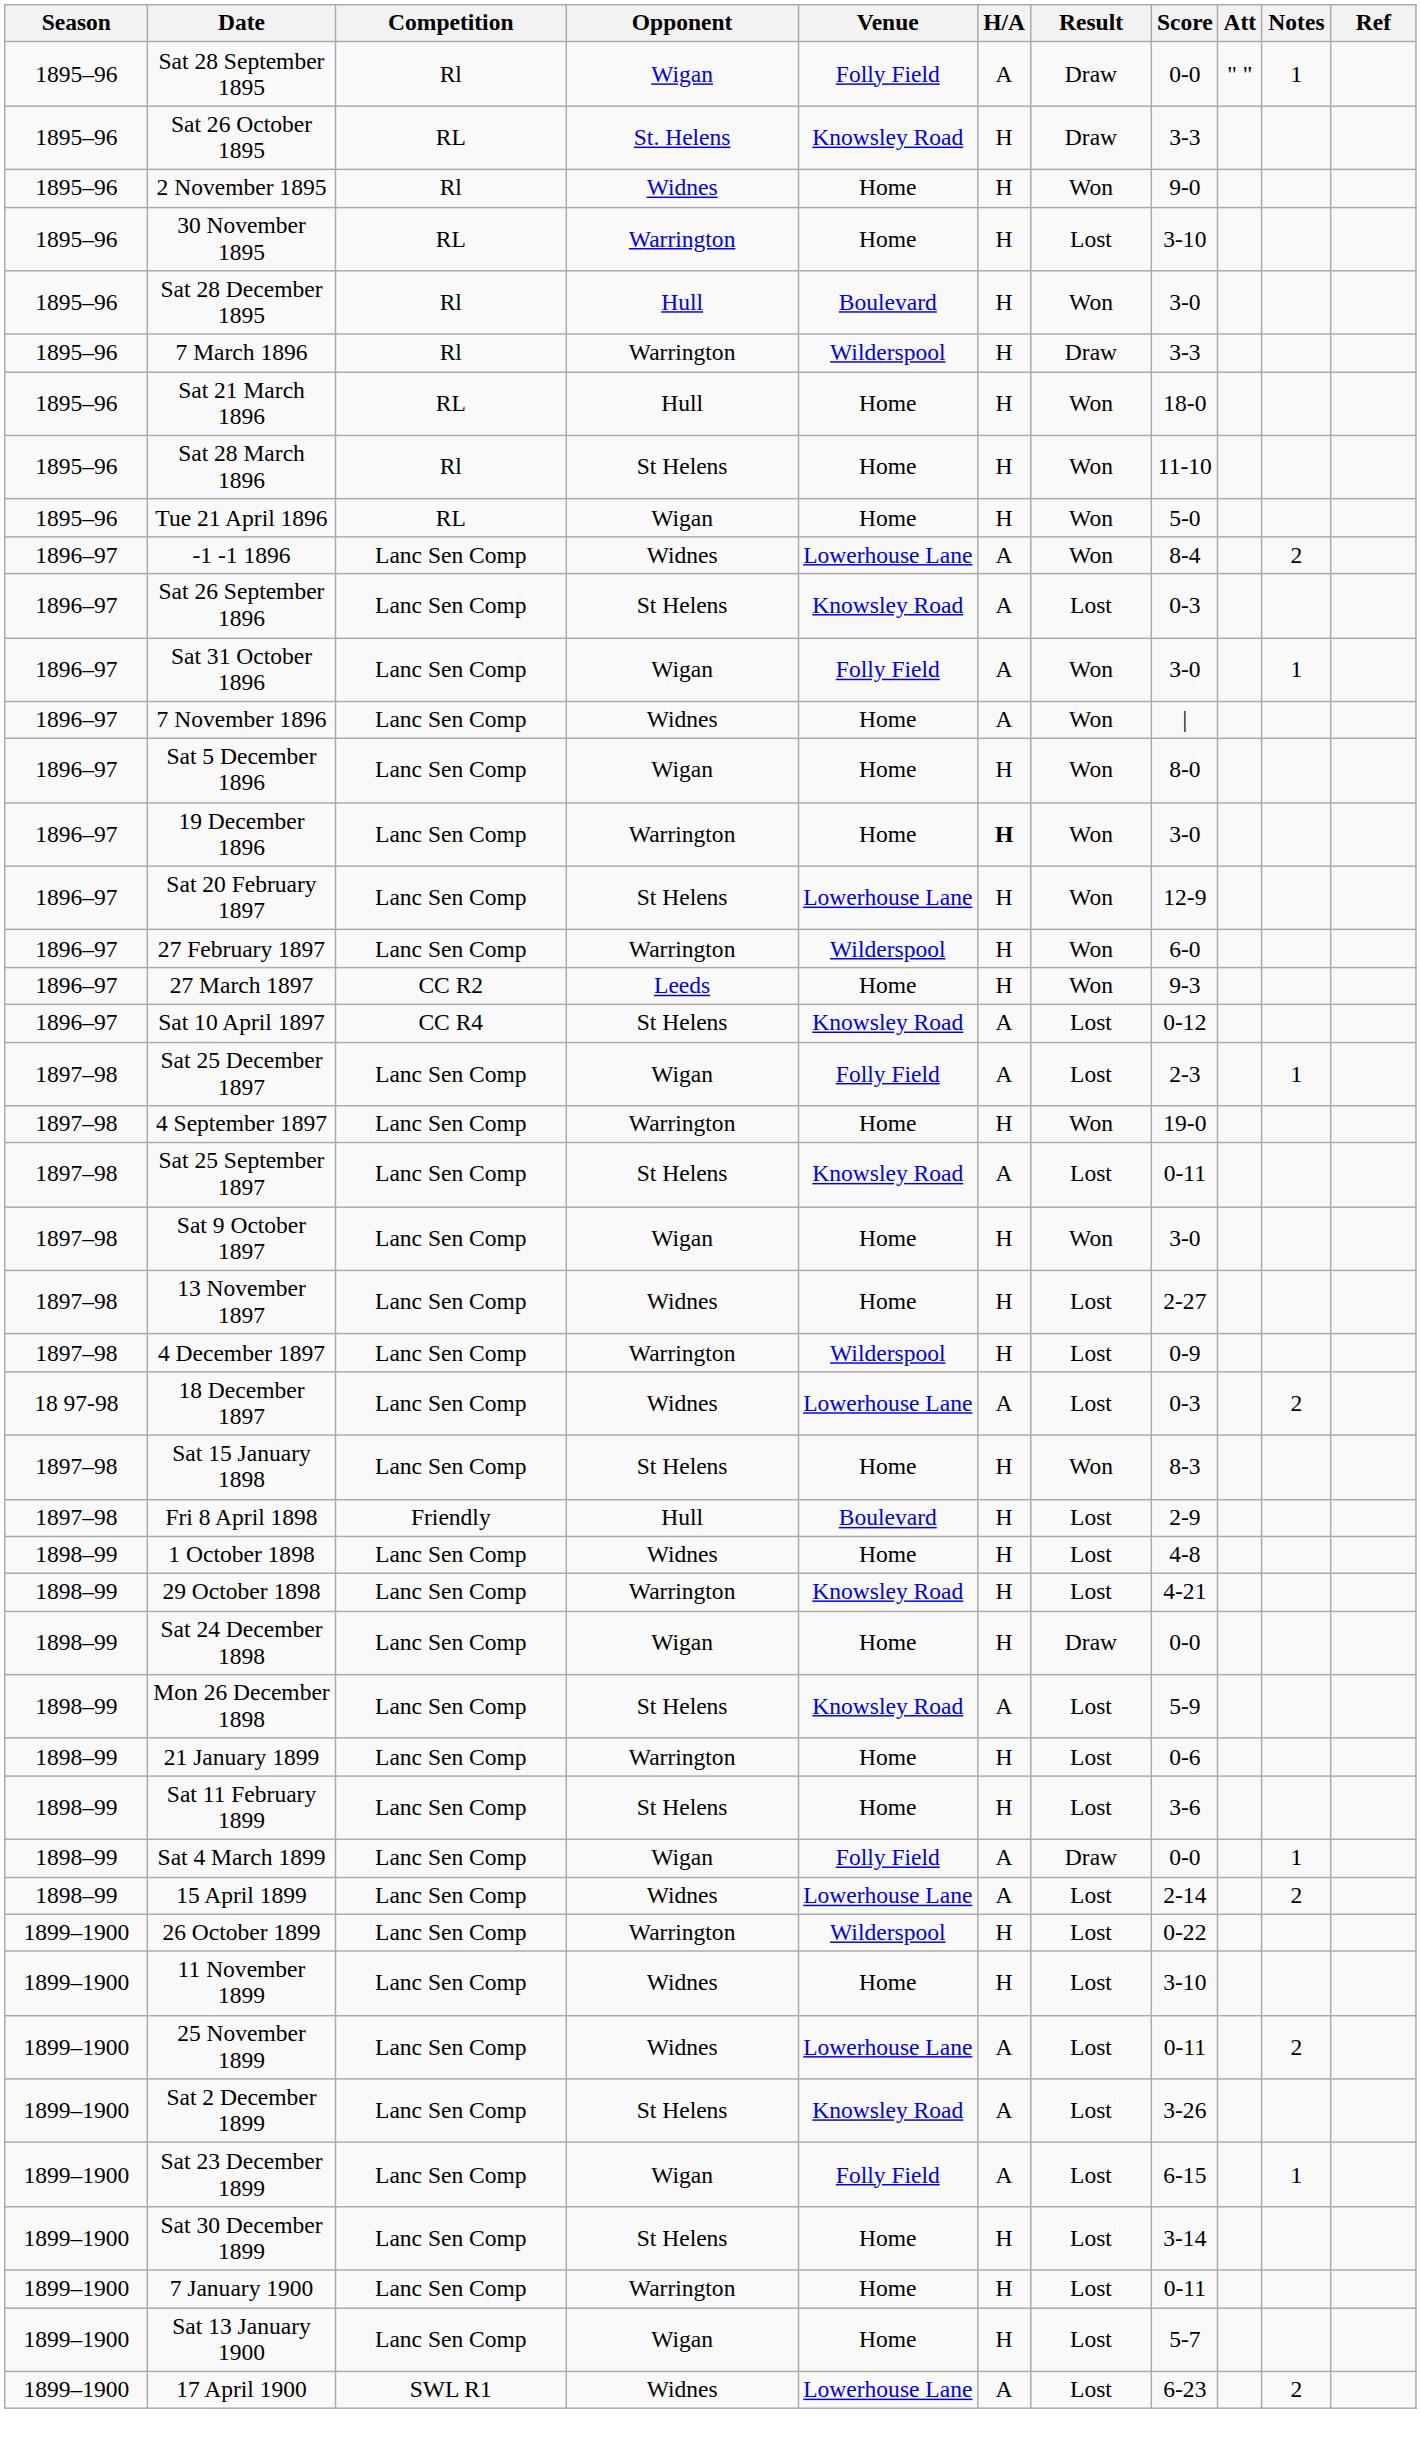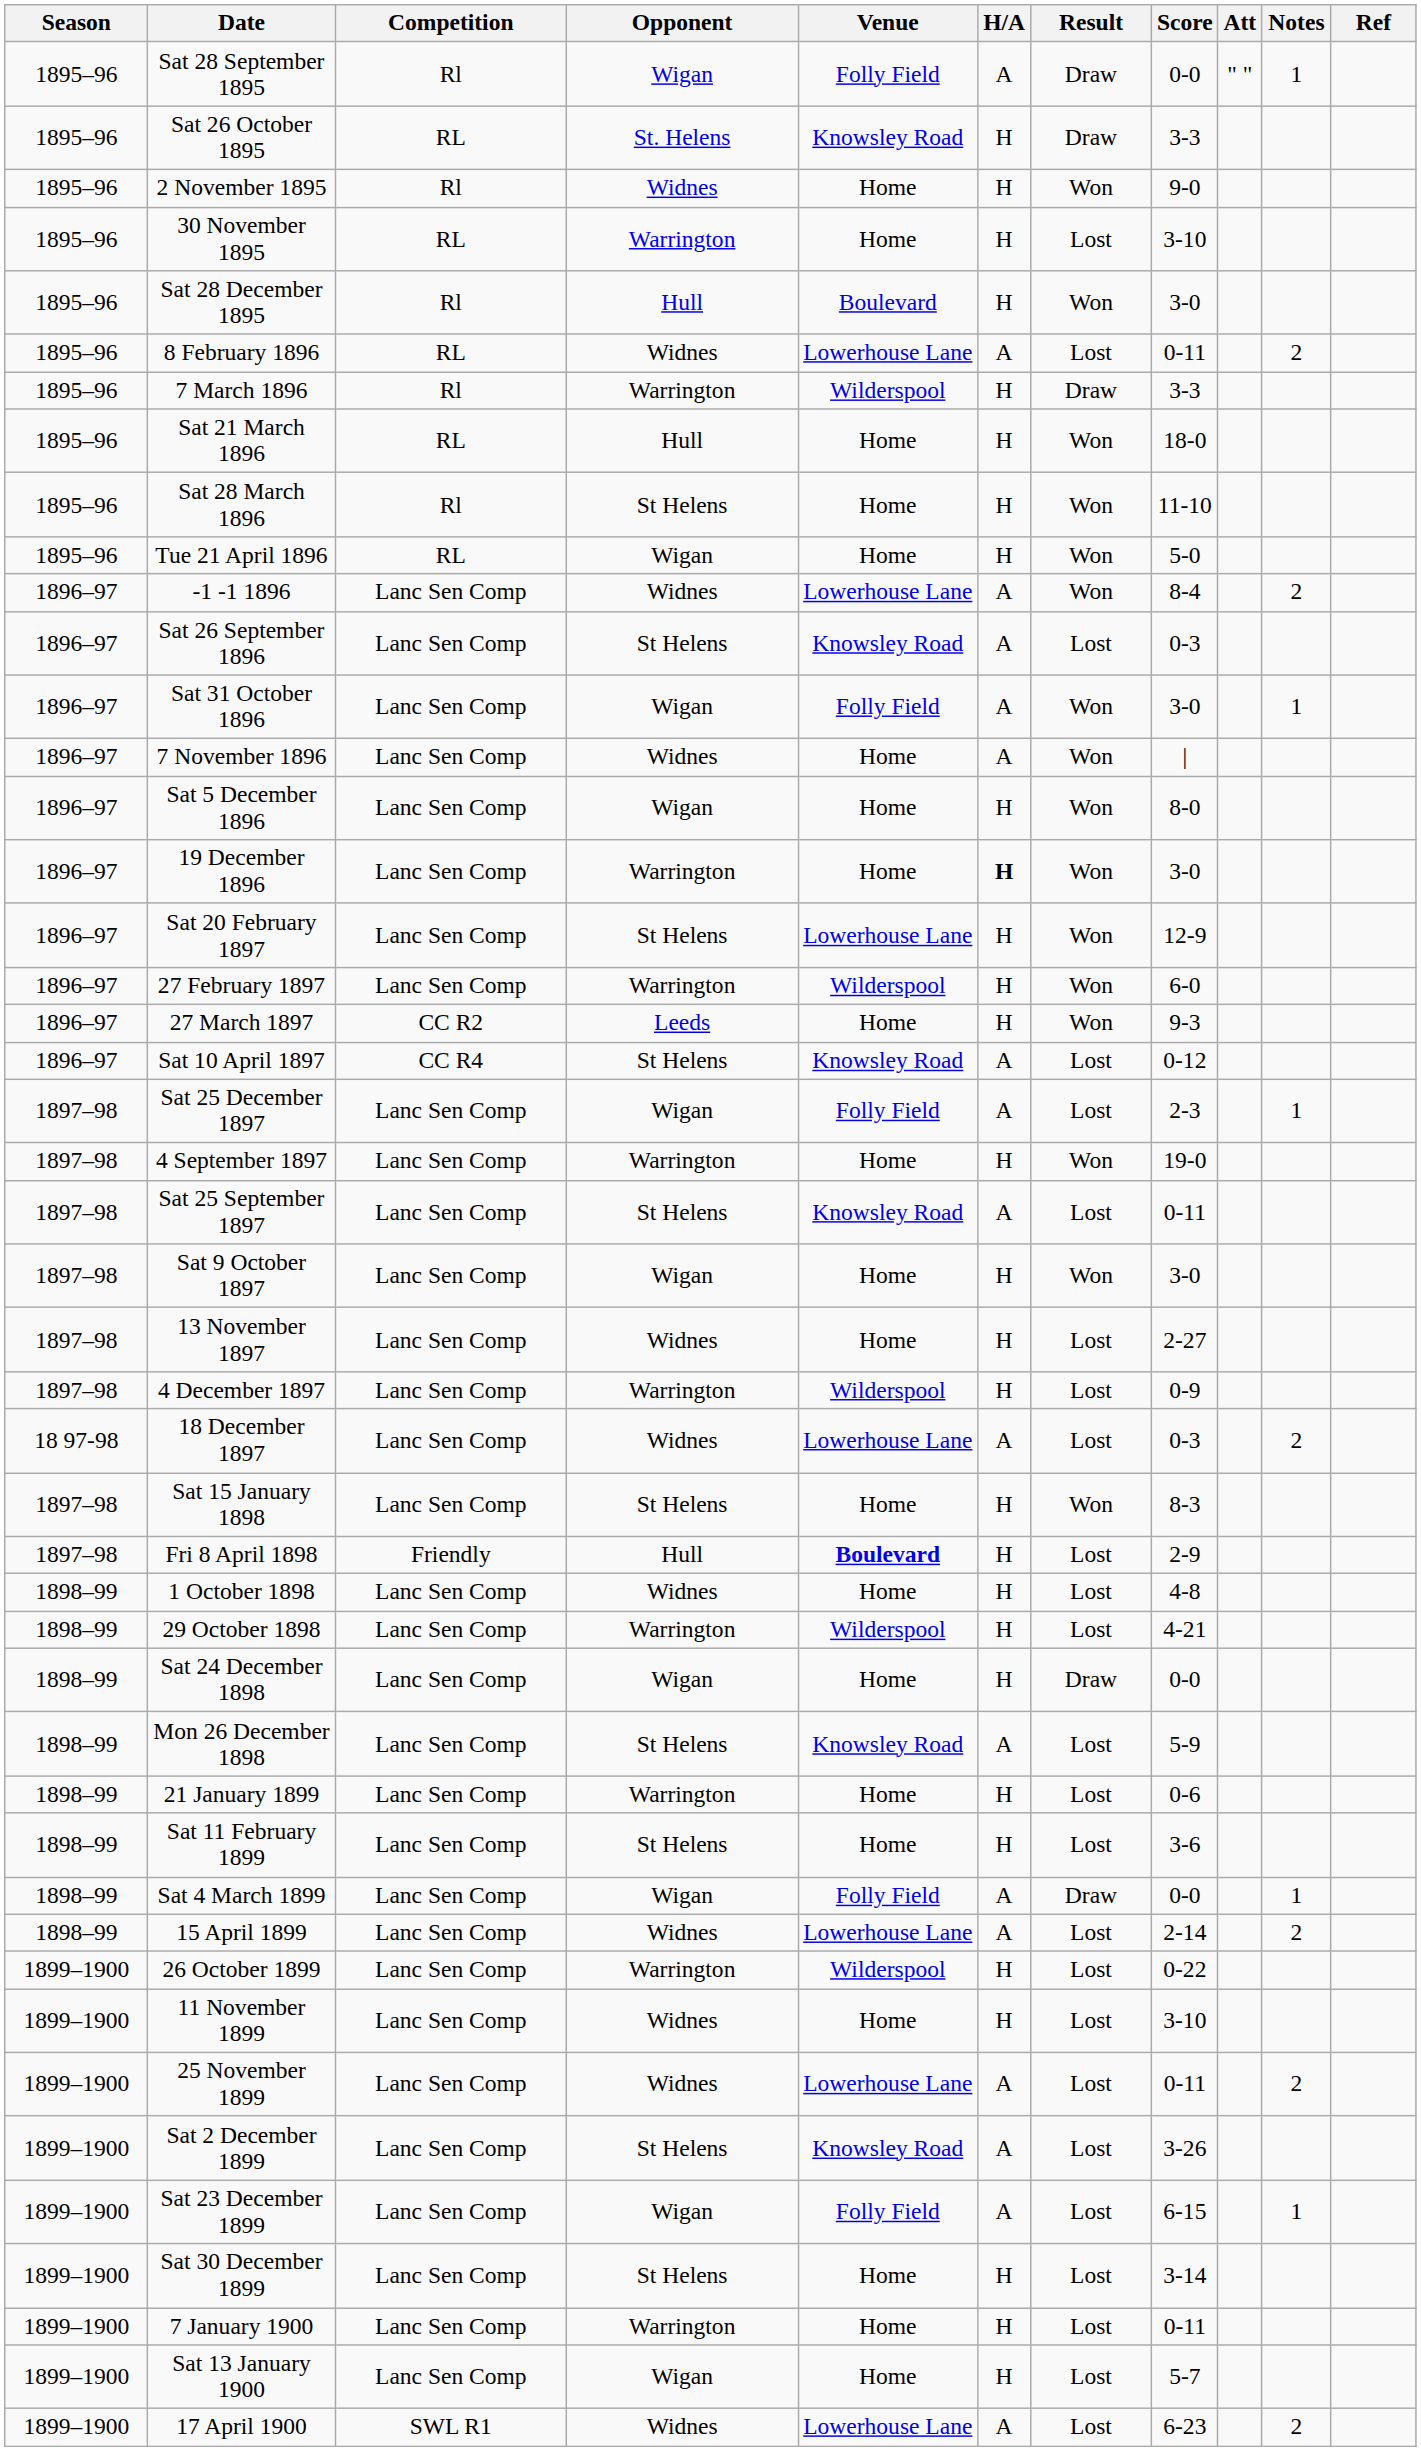+ row: 1895–96 | 8 February 1896 | RL | Widnes | Lowerhouse Lane | A | Lost | 0-11 | 2
Fri 8 April 1898 | Venue: normal -> bold
29 October 1898 | Venue: Knowsley Road -> Wilderspool
